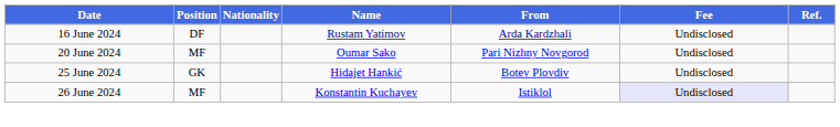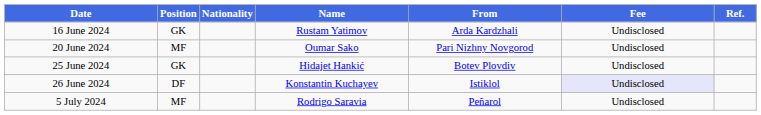16 June 2024 | Position: DF -> GK
26 June 2024 | Position: MF -> DF
+ row: 5 July 2024 | MF | Rodrigo Saravia | Peñarol | Undisclosed
